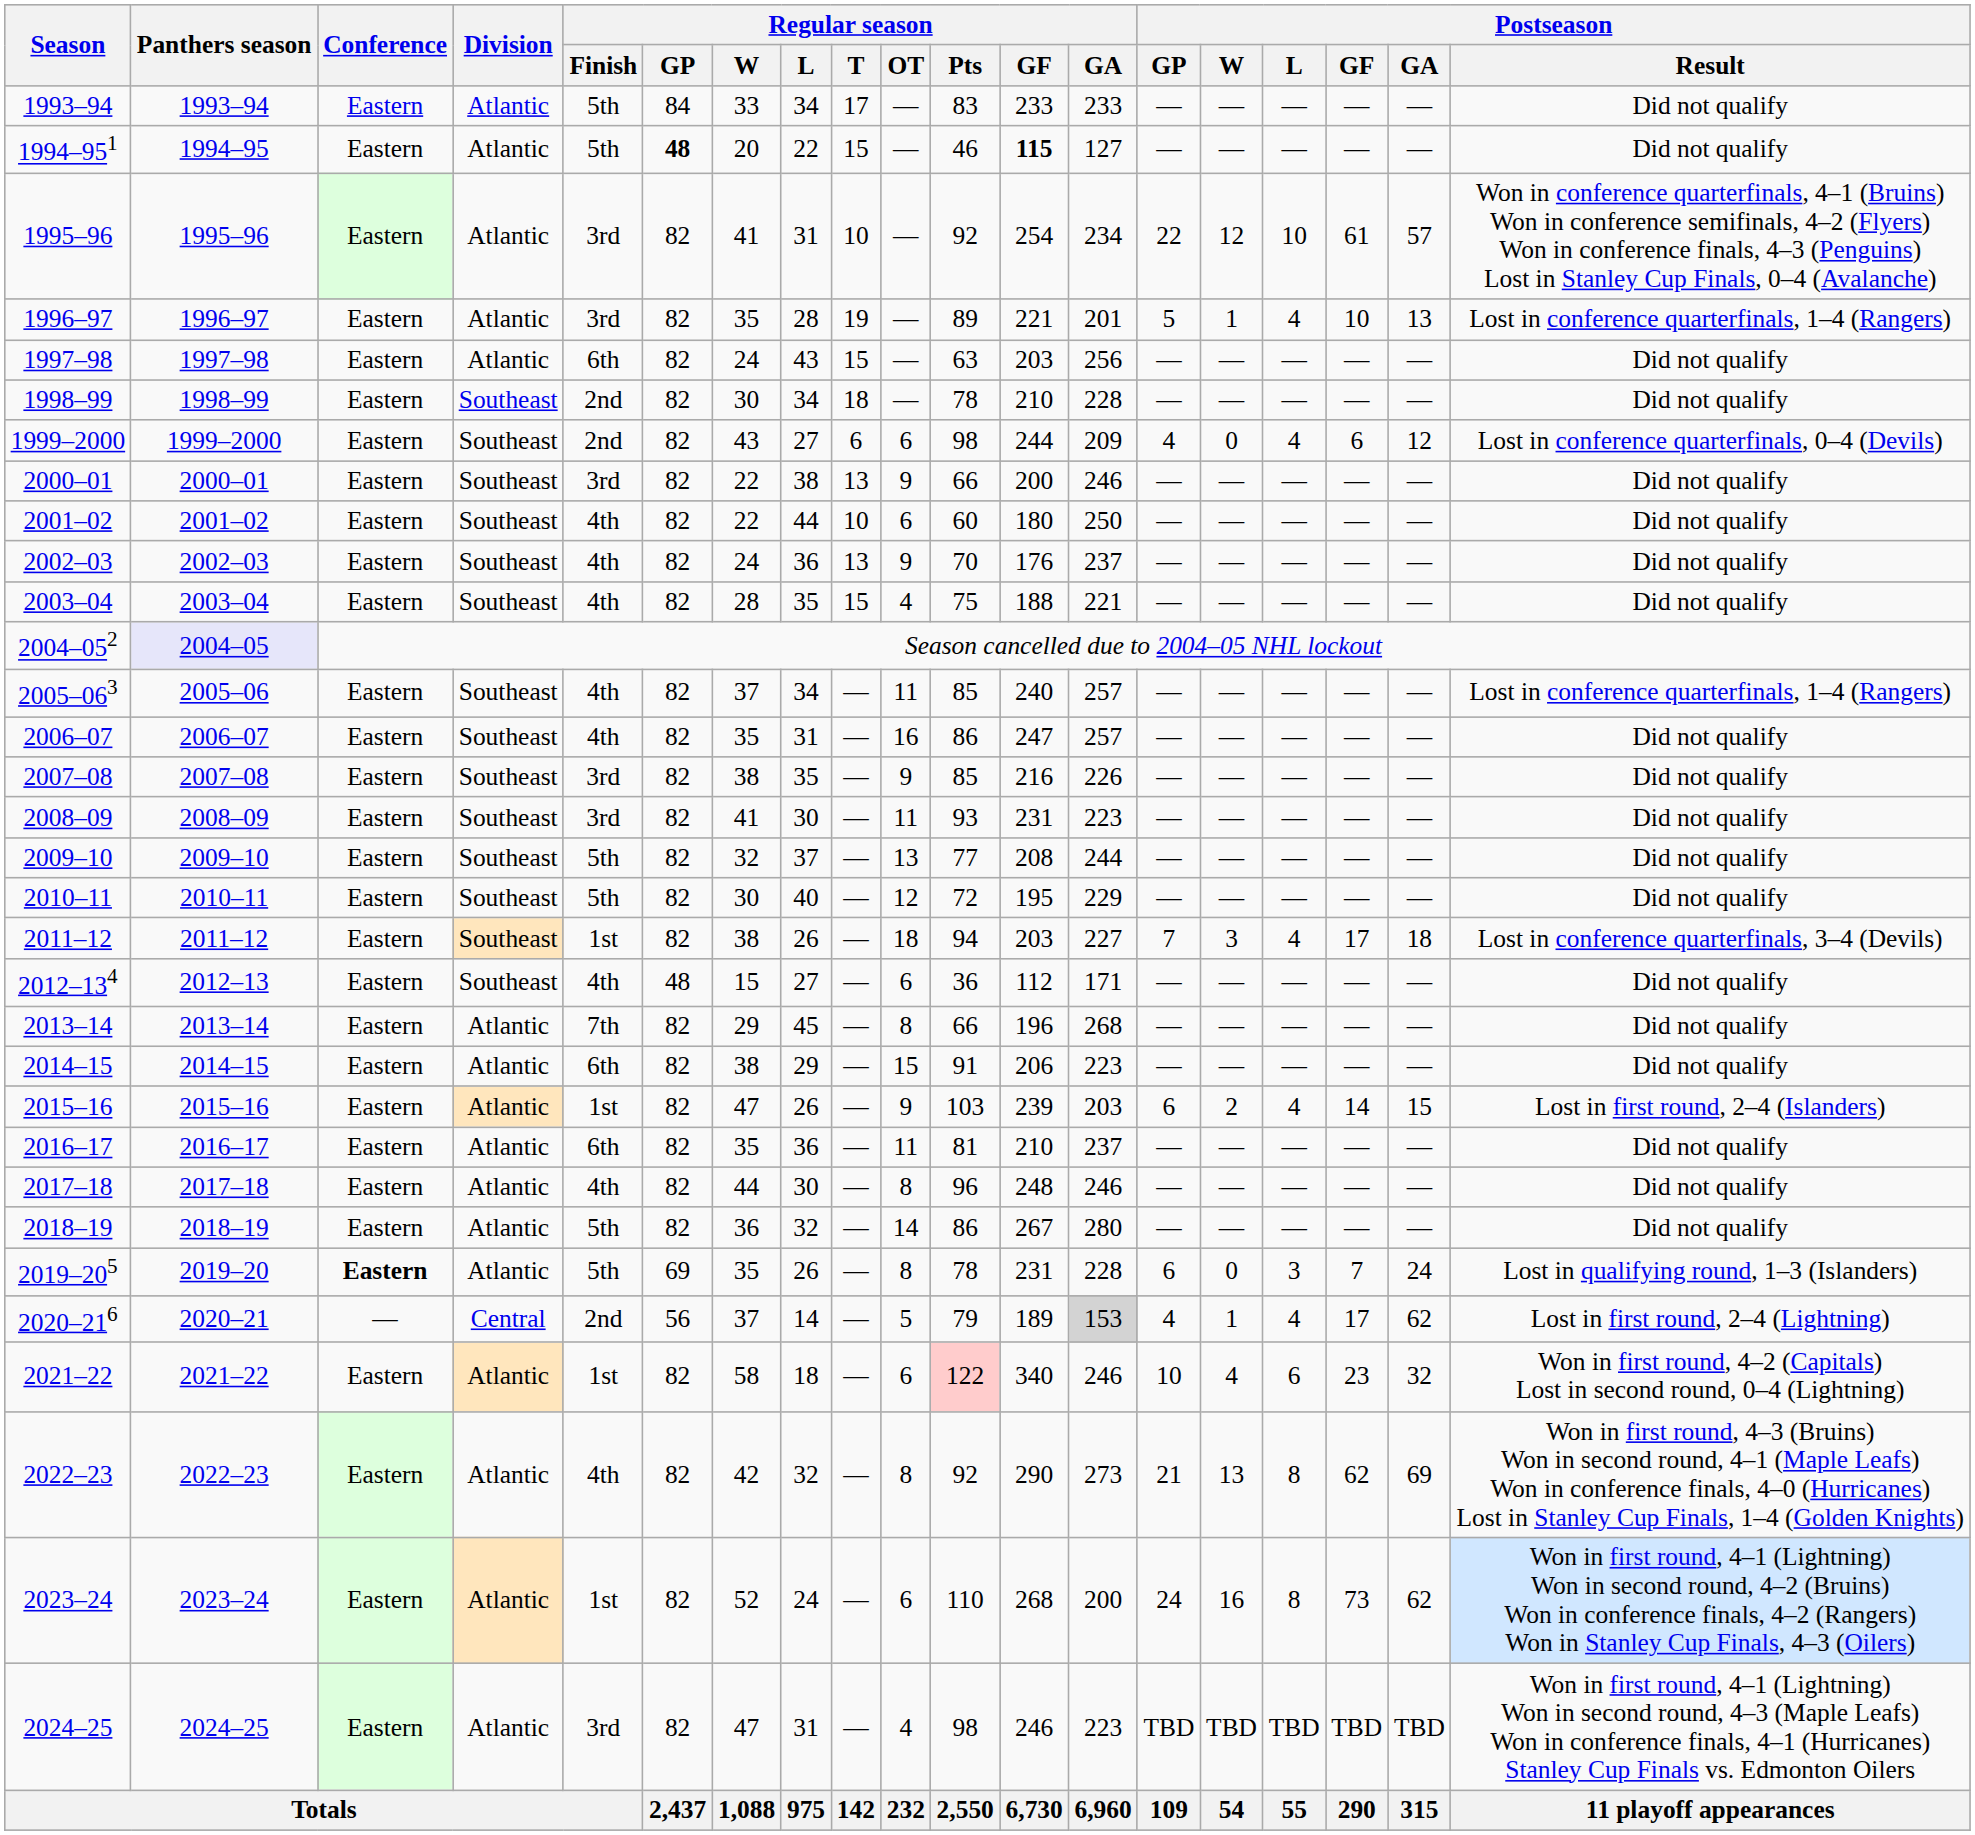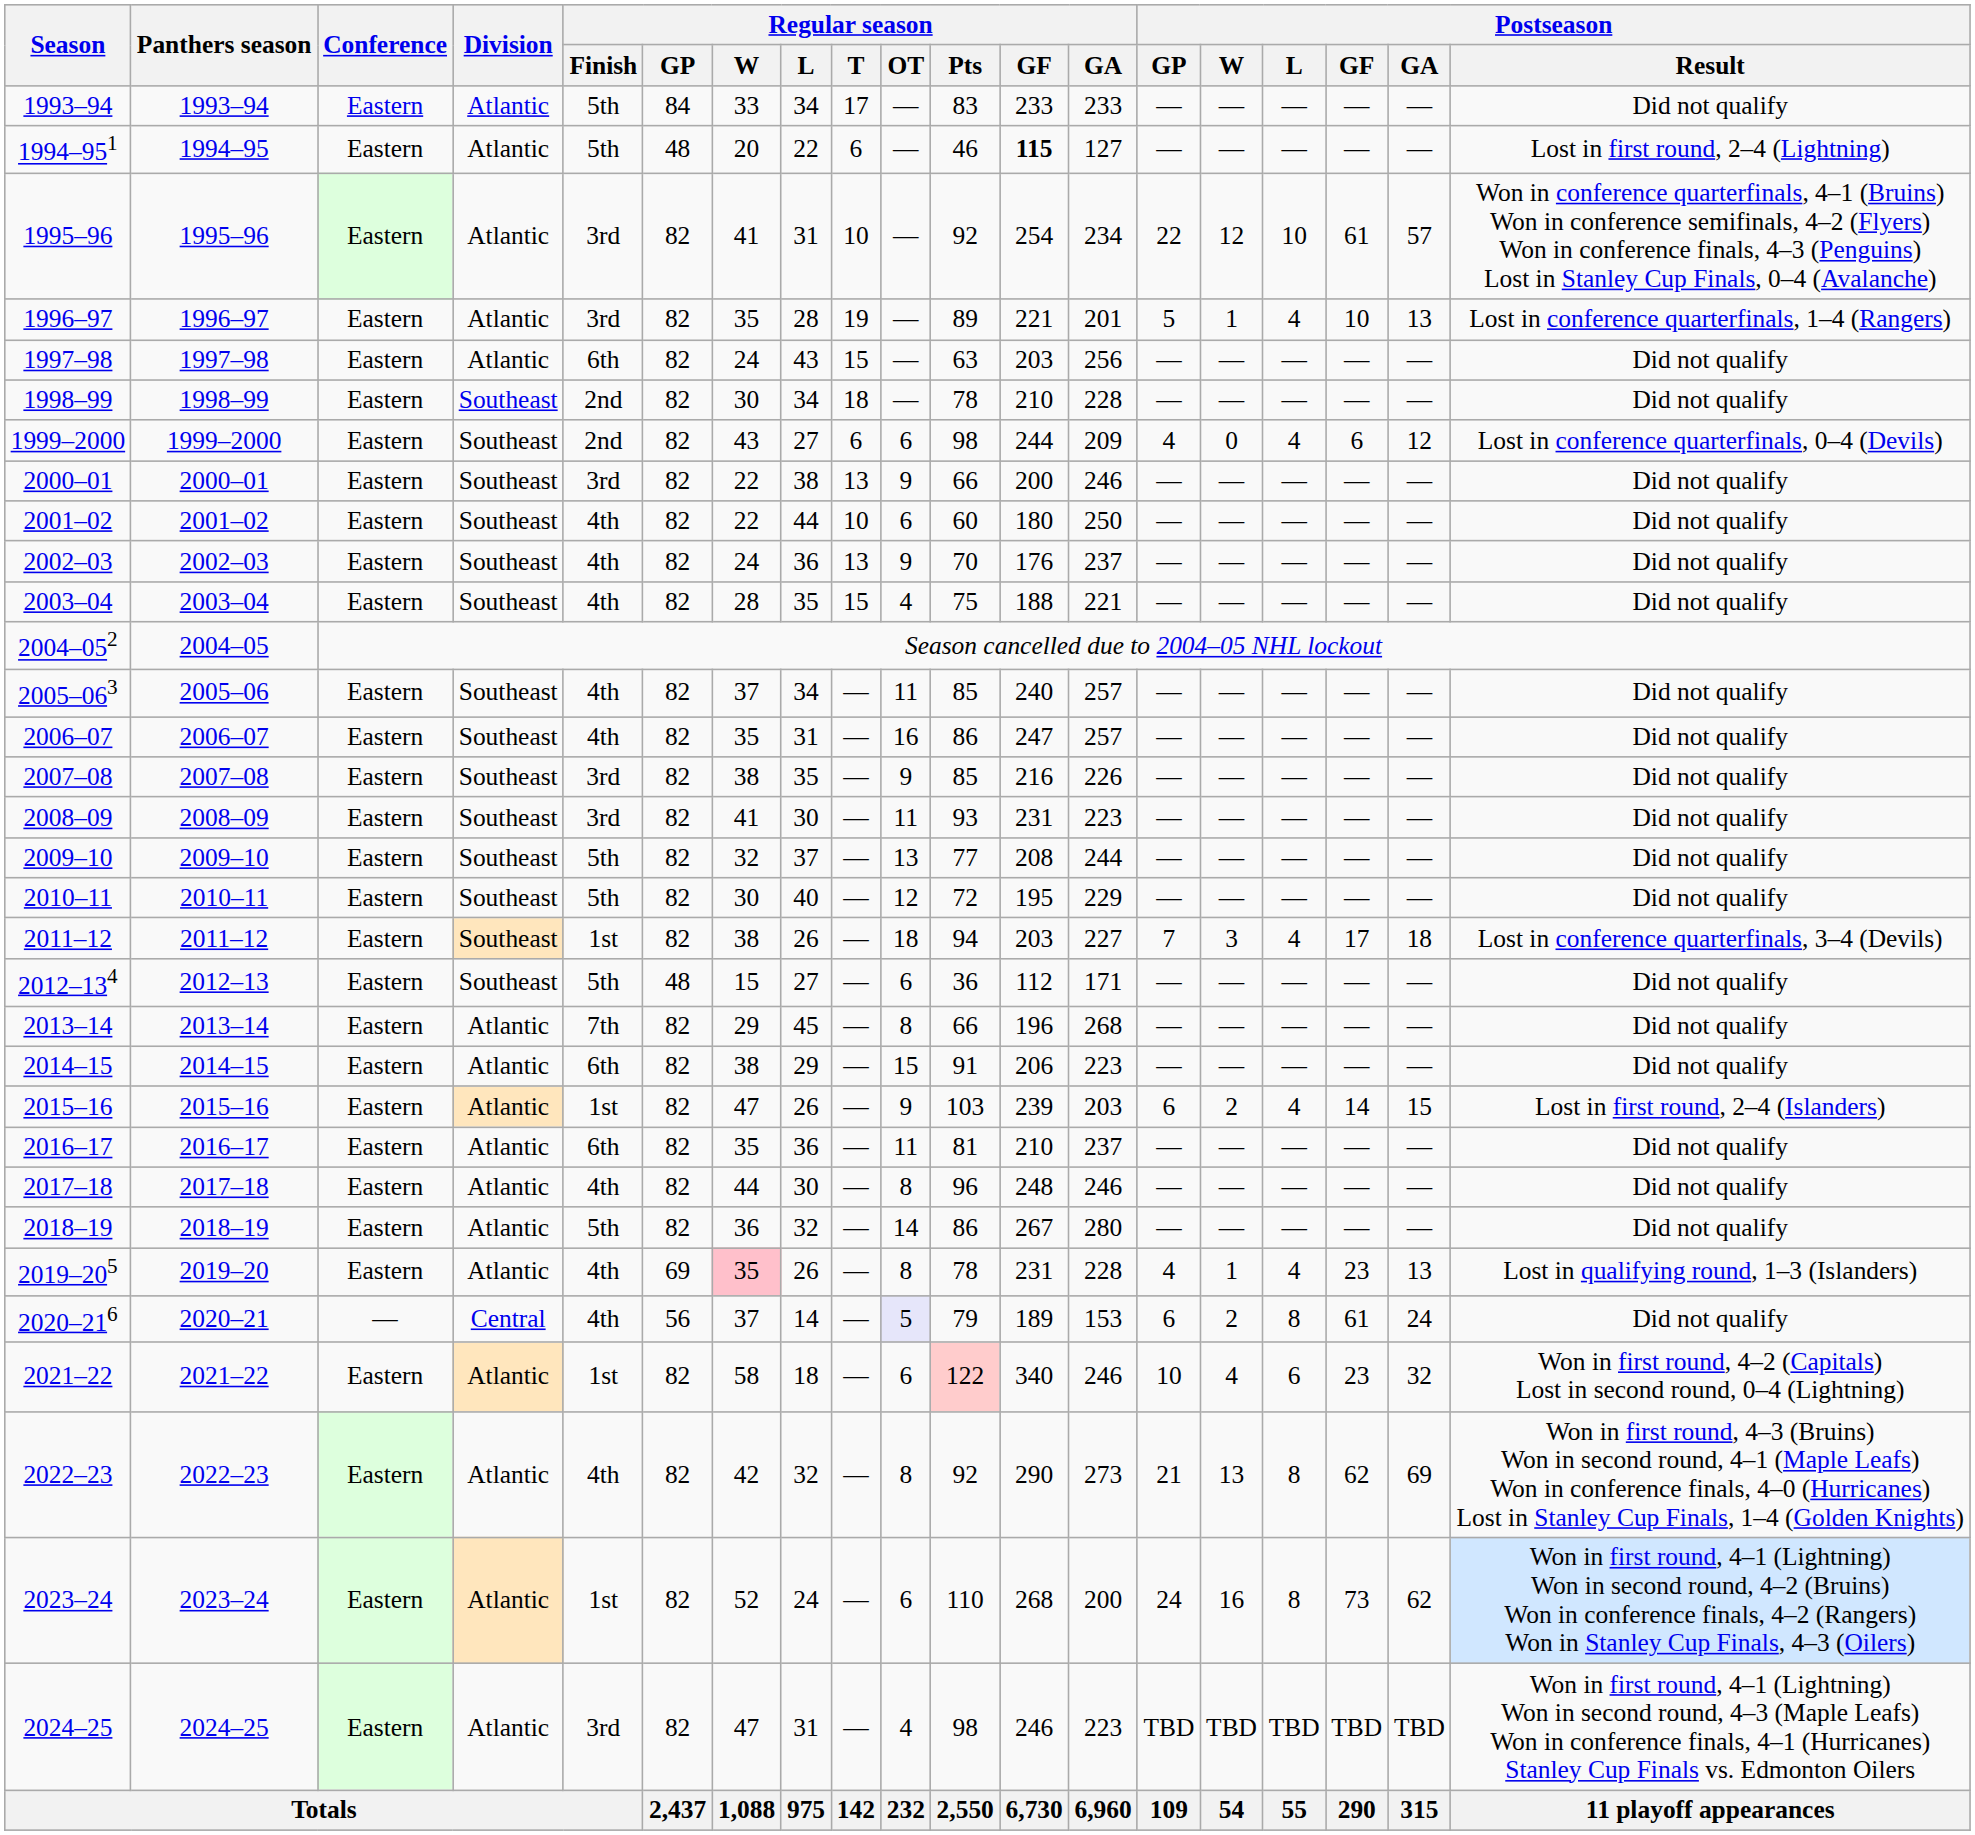1994–951 | Regular season / GP: bold -> normal
1994–951 | Regular season / T: 15 -> 6
1994–951 | Postseason / Result: Did not qualify -> Lost in first round, 2–4 (Lightning)
2004–052 | Panthers season: lavender background -> no background
2005–063 | Postseason / Result: Lost in conference quarterfinals, 1–4 (Rangers) -> Did not qualify
2012–134 | Regular season / Finish: 4th -> 5th
2019–205 | Conference: bold -> normal
2019–205 | Regular season / Finish: 5th -> 4th
2019–205 | Regular season / W: no background -> pink background
2019–205 | Postseason / GP: 6 -> 4
2019–205 | Postseason / W: 0 -> 1
2019–205 | Postseason / L: 3 -> 4
2019–205 | Postseason / GF: 7 -> 23
2019–205 | Postseason / GA: 24 -> 13
2020–216 | Regular season / Finish: 2nd -> 4th
2020–216 | Regular season / OT: no background -> lavender background
2020–216 | Regular season / GA: lightgrey background -> no background
2020–216 | Postseason / GP: 4 -> 6
2020–216 | Postseason / W: 1 -> 2
2020–216 | Postseason / L: 4 -> 8
2020–216 | Postseason / GF: 17 -> 61
2020–216 | Postseason / GA: 62 -> 24
2020–216 | Postseason / Result: Lost in first round, 2–4 (Lightning) -> Did not qualify
